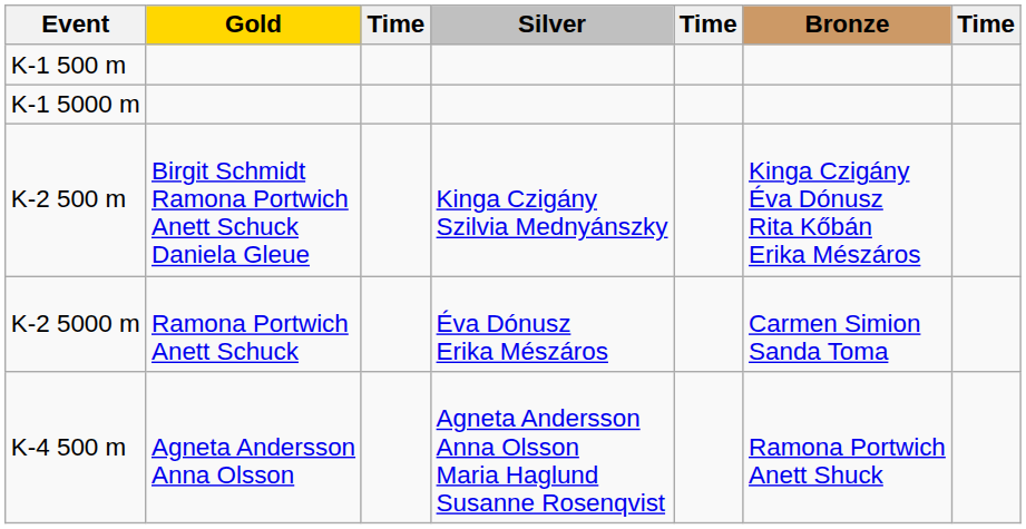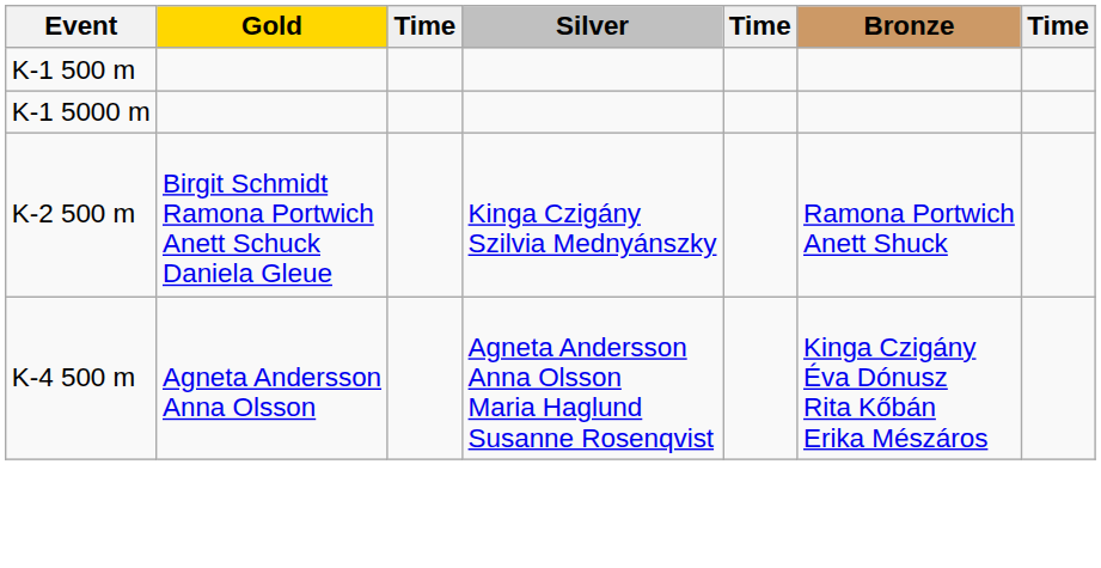K-2 500 m | Bronze: Kinga Czigány Éva Dónusz Rita Kőbán Erika Mészáros -> Ramona Portwich Anett Shuck
- row: K-2 5000 m | Ramona Portwich Anett Schuck | Éva Dónusz Erika Mészáros | Carmen Simion Sanda Toma
K-4 500 m | Bronze: Ramona Portwich Anett Shuck -> Kinga Czigány Éva Dónusz Rita Kőbán Erika Mészáros
